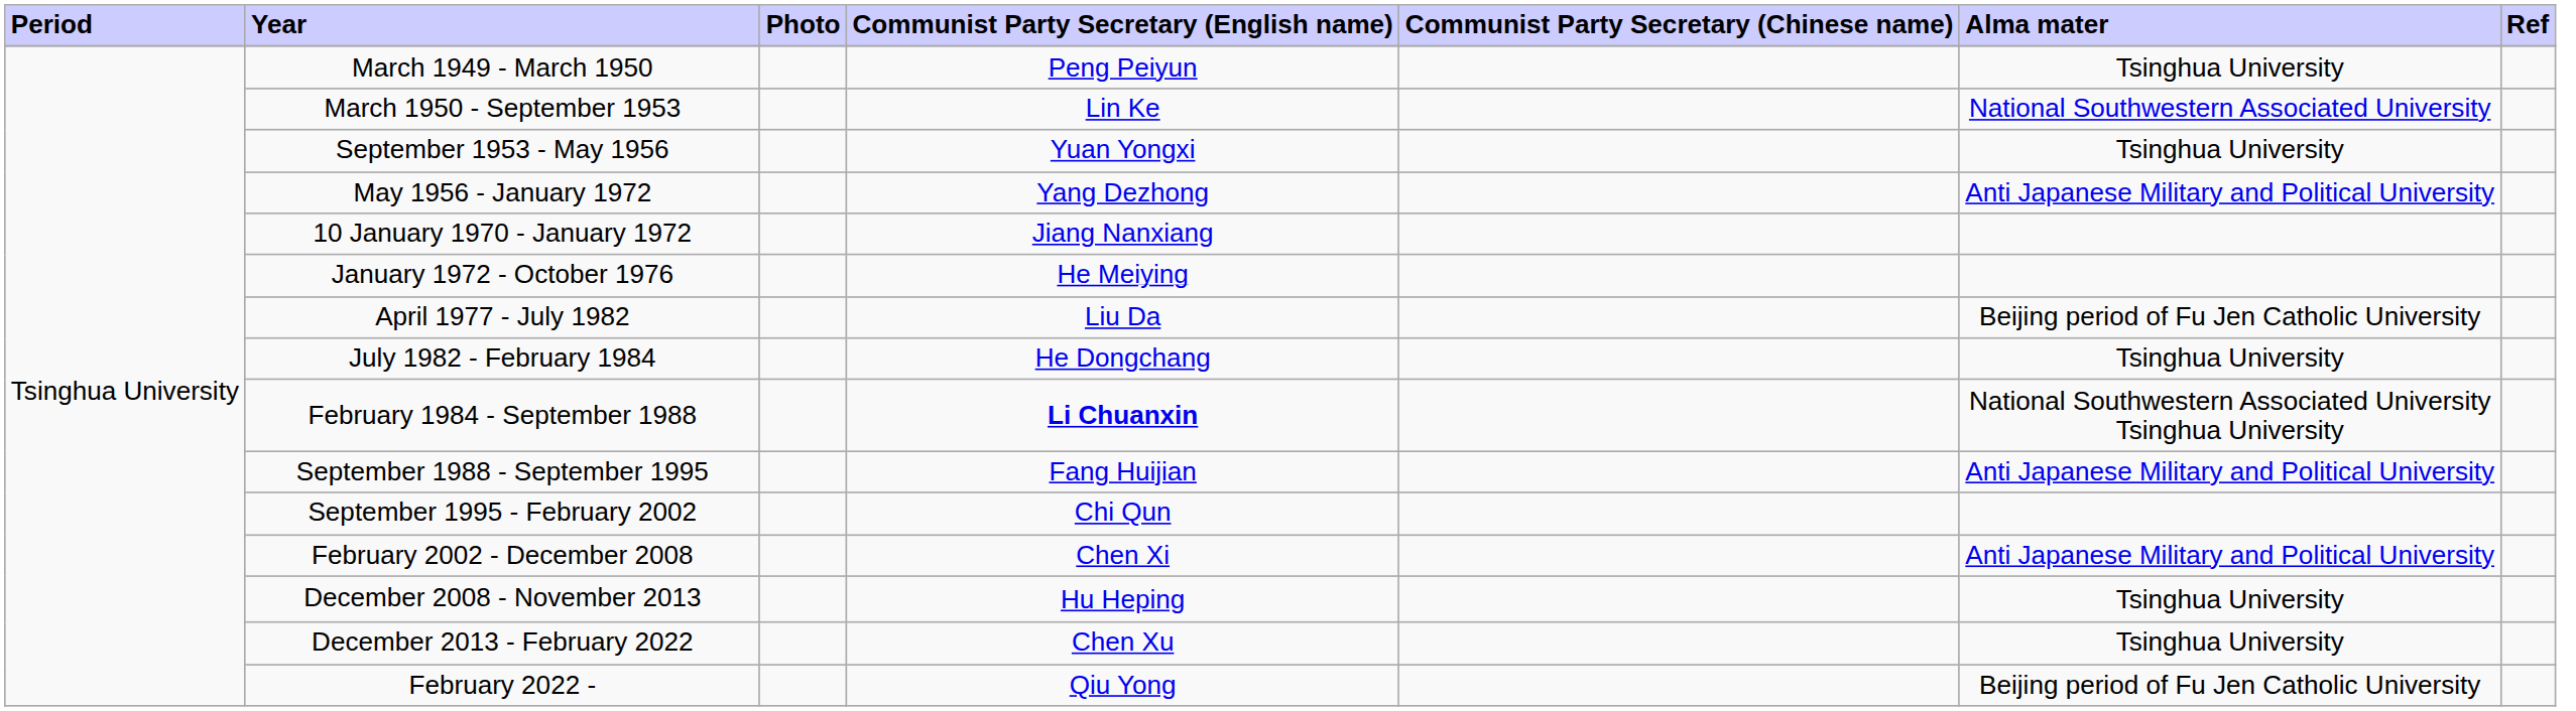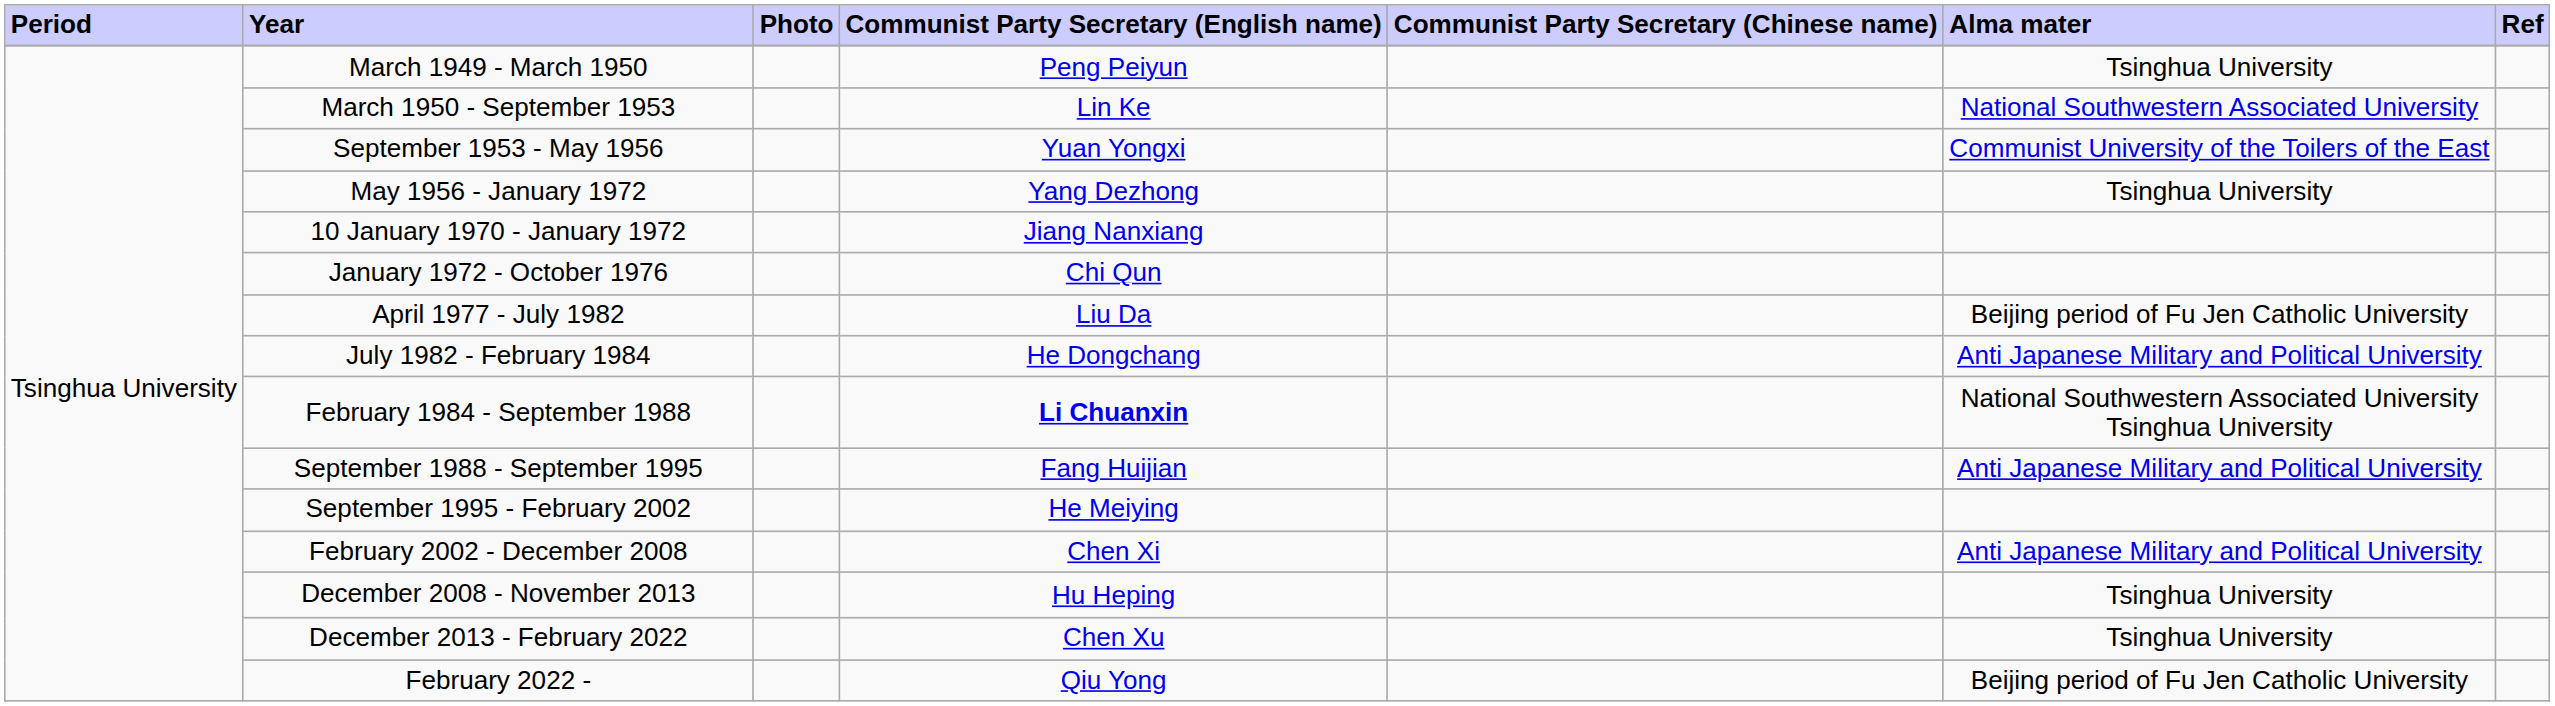September 1953 - May 1956 | Alma mater: Tsinghua University -> Communist University of the Toilers of the East
May 1956 - January 1972 | Alma mater: Anti Japanese Military and Political University -> Tsinghua University
January 1972 - October 1976 | Communist Party Secretary (English name): He Meiying -> Chi Qun
July 1982 - February 1984 | Alma mater: Tsinghua University -> Anti Japanese Military and Political University
September 1995 - February 2002 | Communist Party Secretary (English name): Chi Qun -> He Meiying
